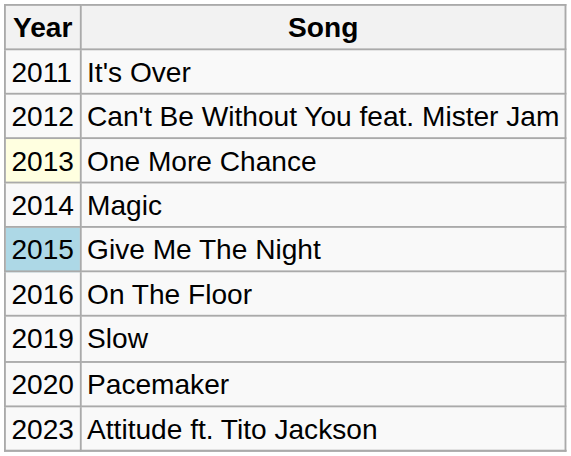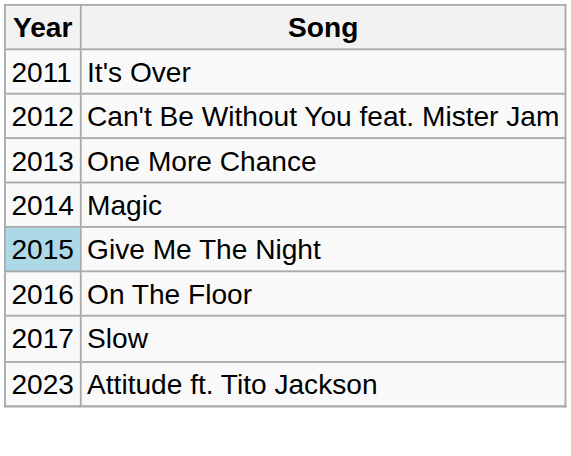One More Chance | Year: lightyellow background -> no background
Slow | Year: 2019 -> 2017
- row: 2020 | Pacemaker
